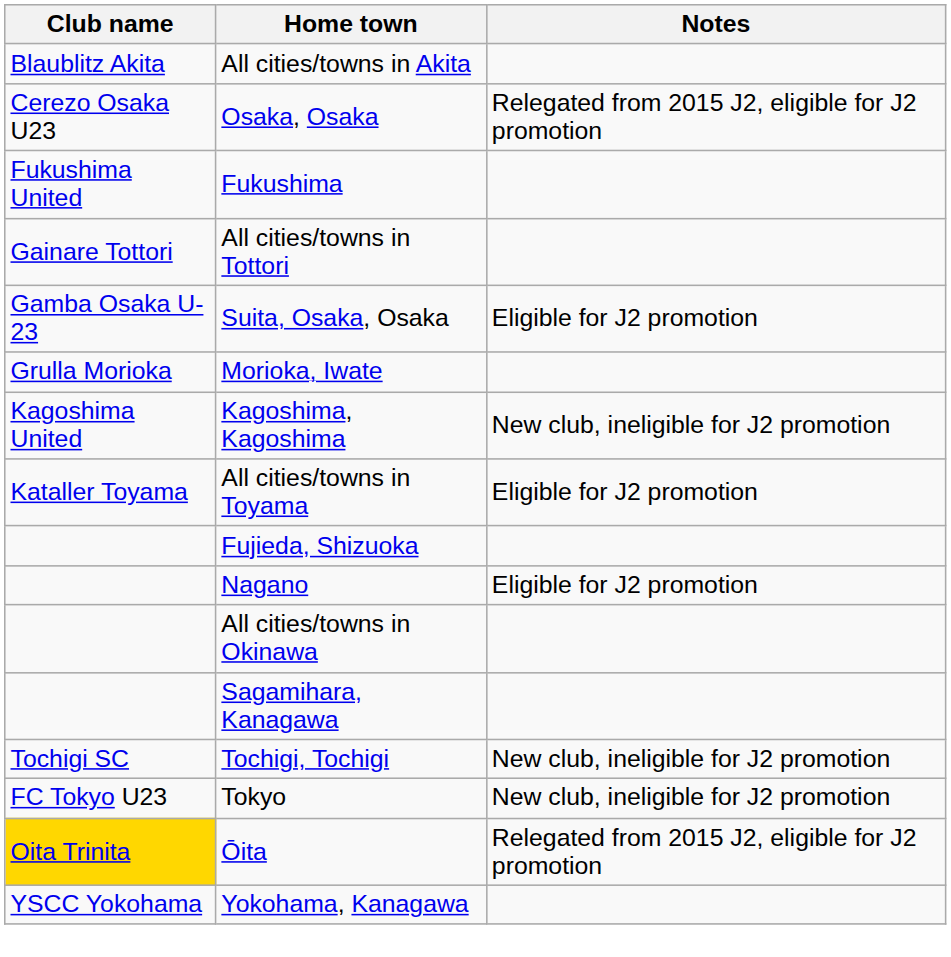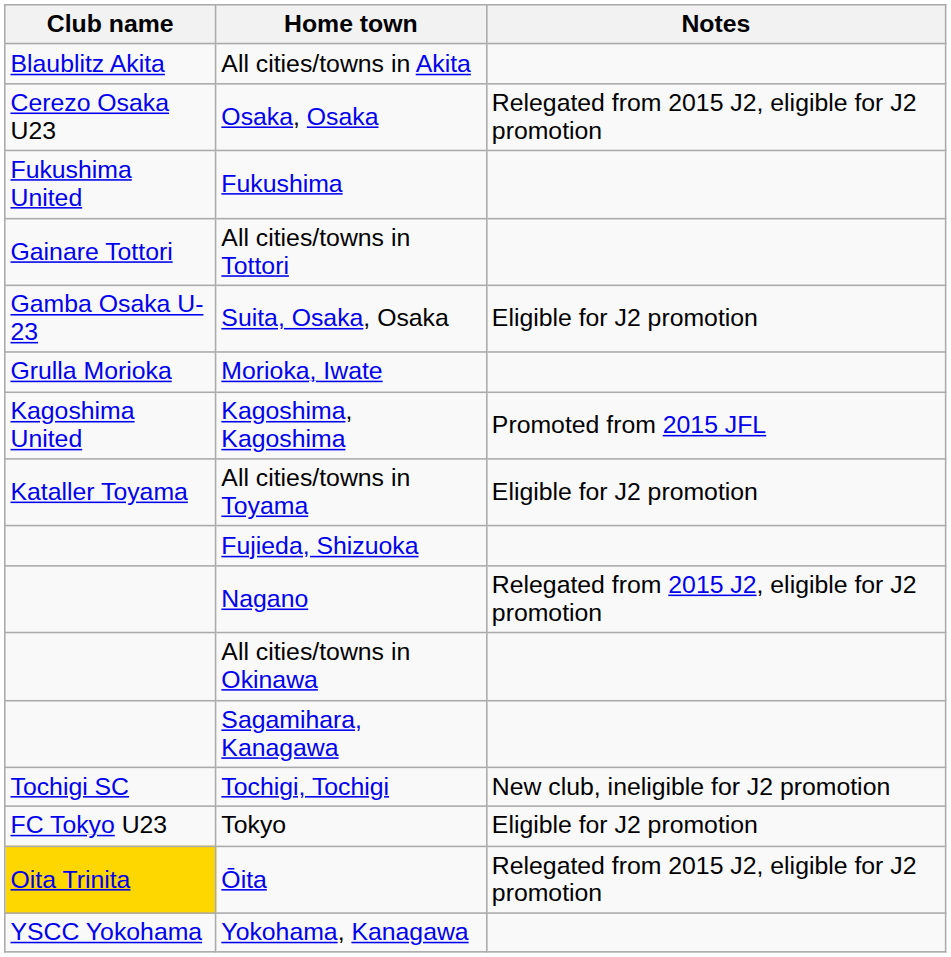Kagoshima, Kagoshima | Notes: New club, ineligible for J2 promotion -> Promoted from 2015 JFL
Nagano | Notes: Eligible for J2 promotion -> Relegated from 2015 J2, eligible for J2 promotion
Tokyo | Notes: New club, ineligible for J2 promotion -> Eligible for J2 promotion
